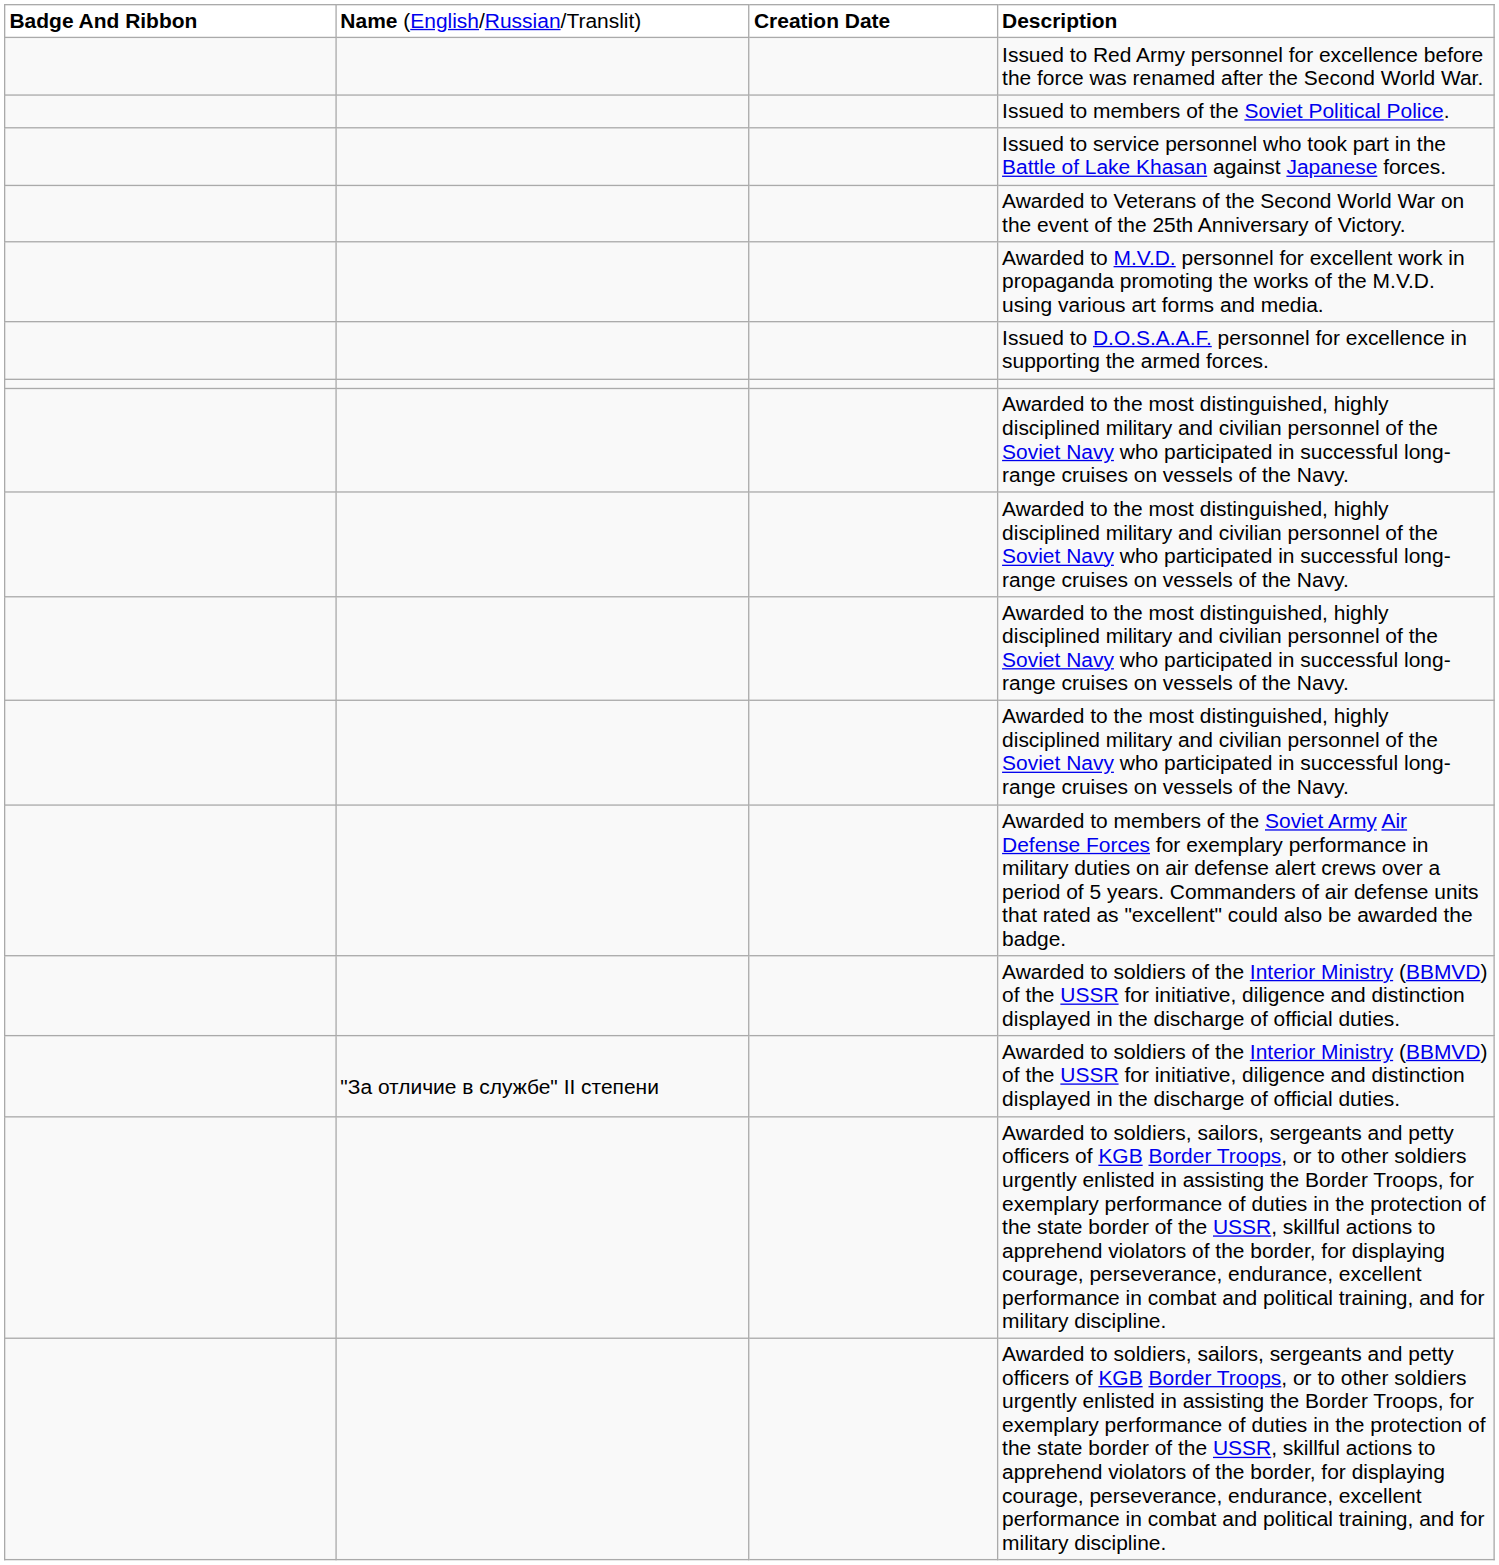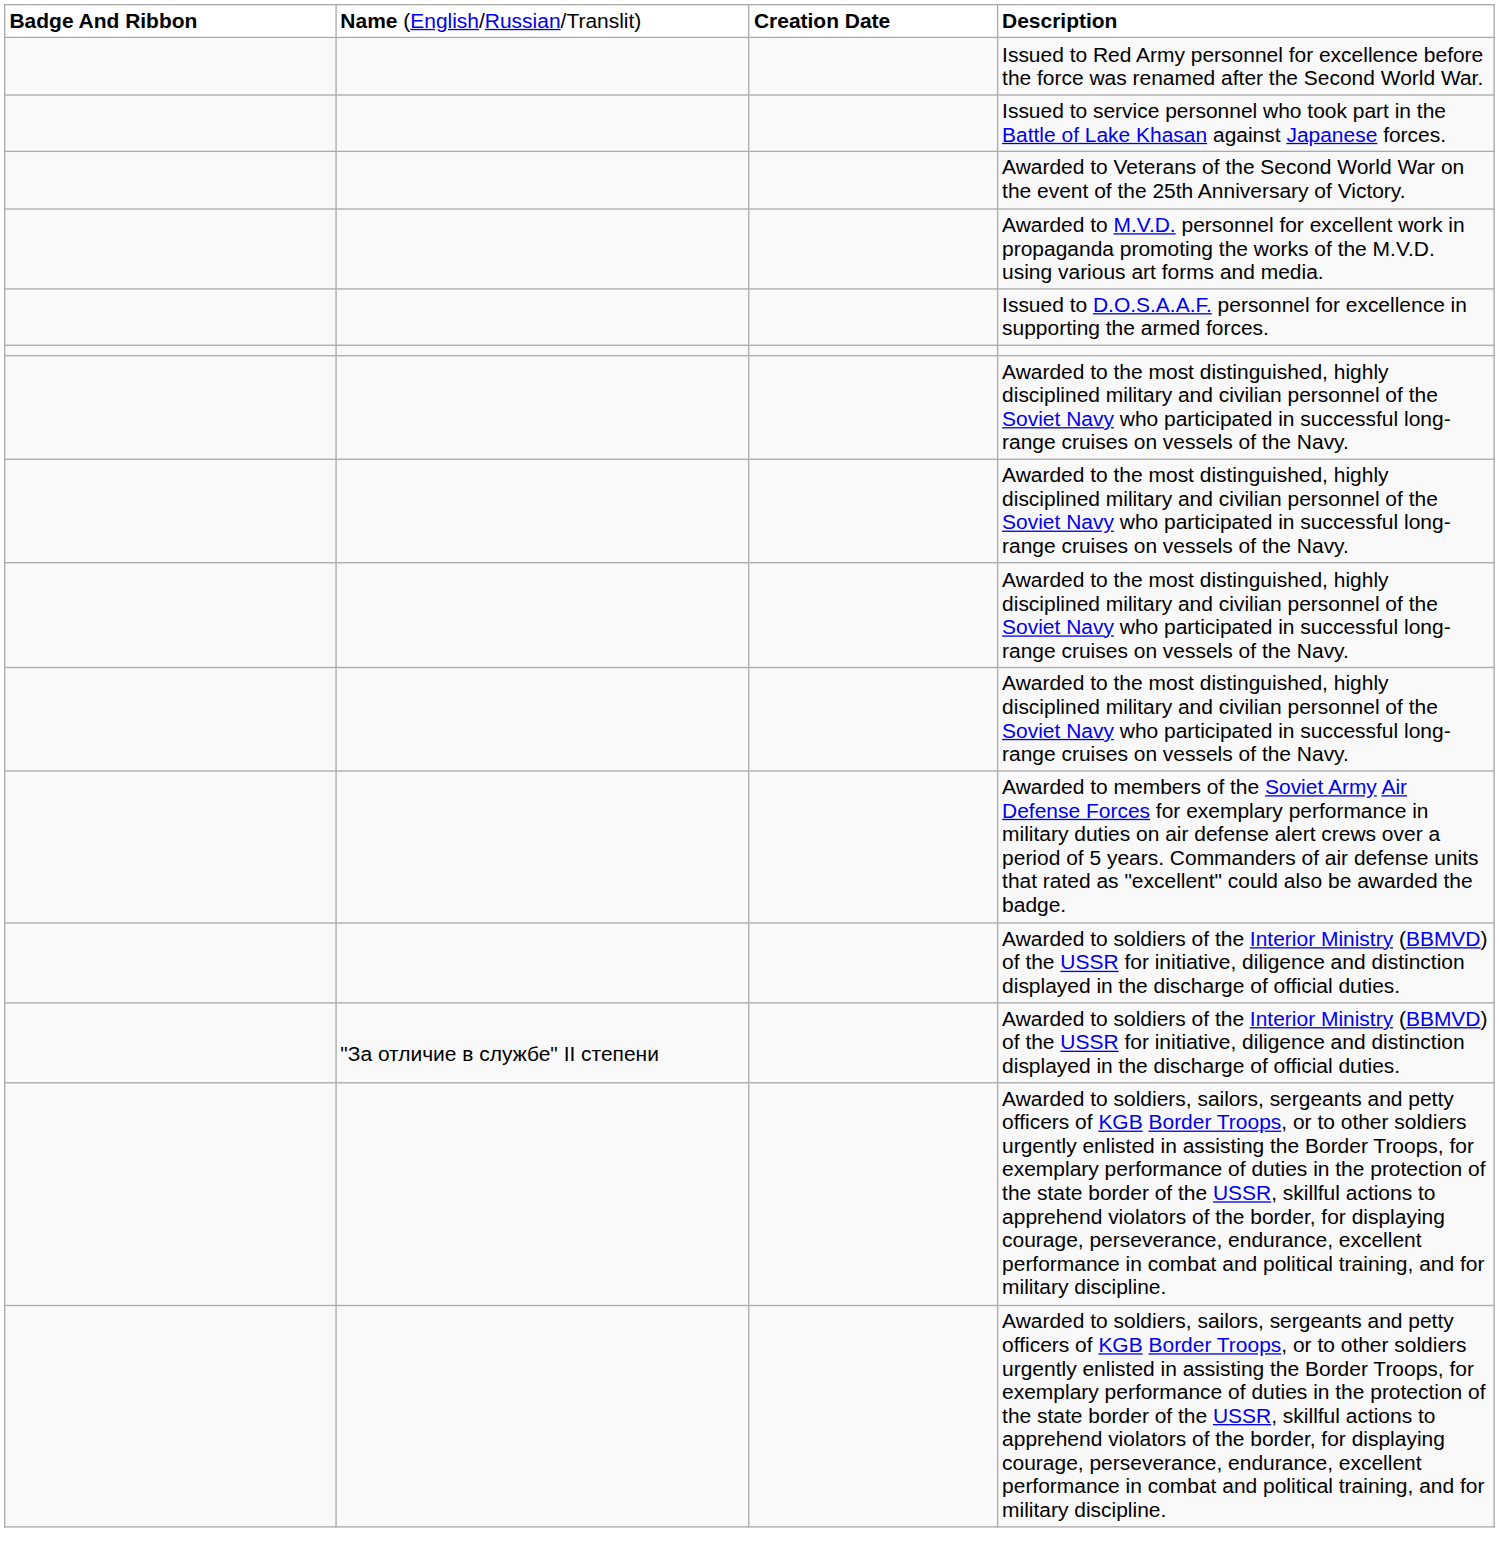- row: Issued to members of the Soviet Political Police.
